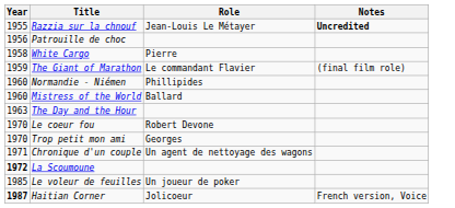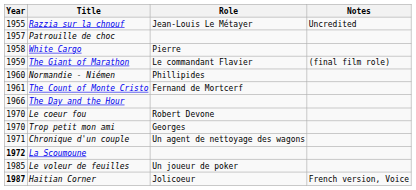Razzia sur la chnouf | Notes: bold -> normal
Patrouille de choc | Year: 1956 -> 1957
- row: 1960 | Mistress of the World | Ballard
+ row: 1961 | The Count of Monte Cristo | Fernand de Mortcerf
The Day and the Hour | Year: 1963 -> 1966
